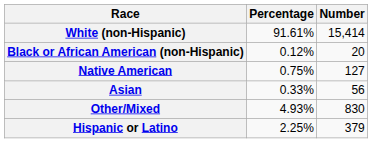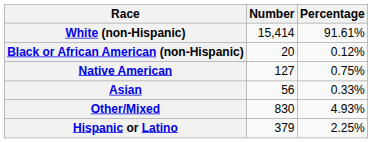columns swapped: Number <-> Percentage
